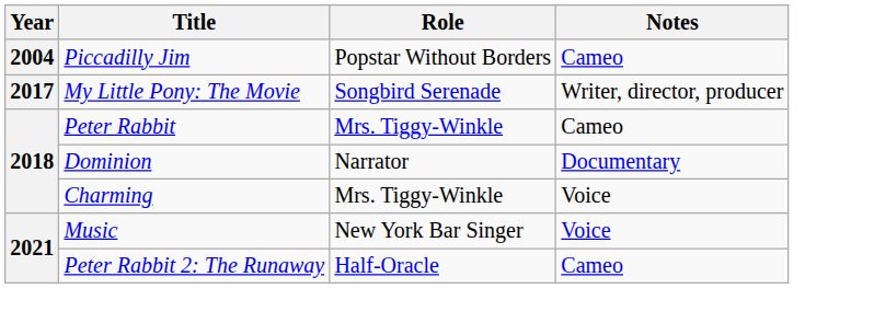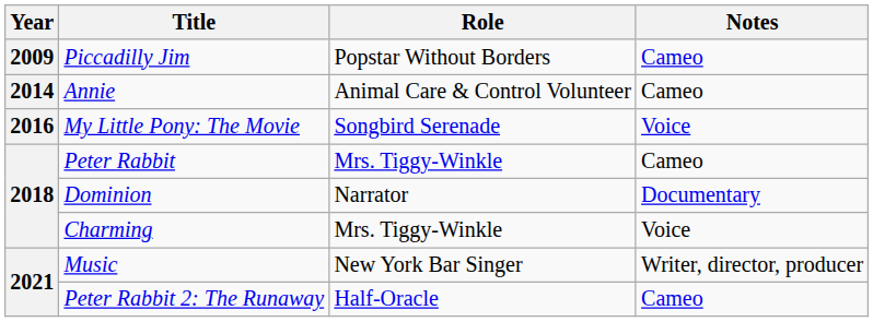Piccadilly Jim | Year: 2004 -> 2009
+ row: 2014 | Annie | Animal Care & Control Volunteer | Cameo
My Little Pony: The Movie | Year: 2017 -> 2016
My Little Pony: The Movie | Notes: Writer, director, producer -> Voice
Music | Notes: Voice -> Writer, director, producer
